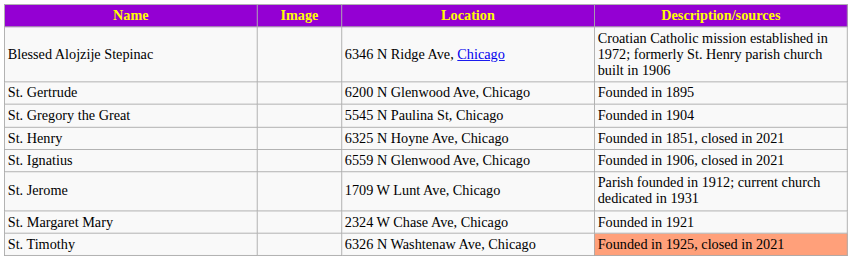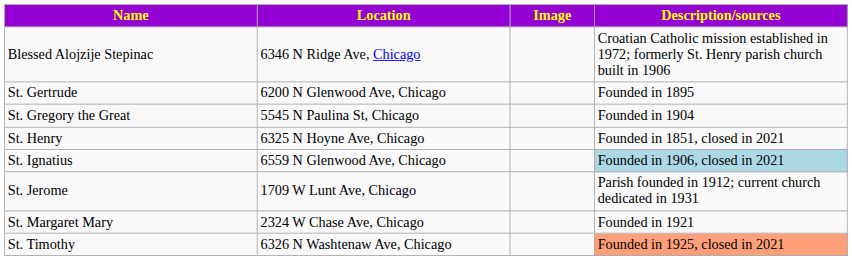columns swapped: Image <-> Location
St. Ignatius | Description/sources: no background -> lightblue background
